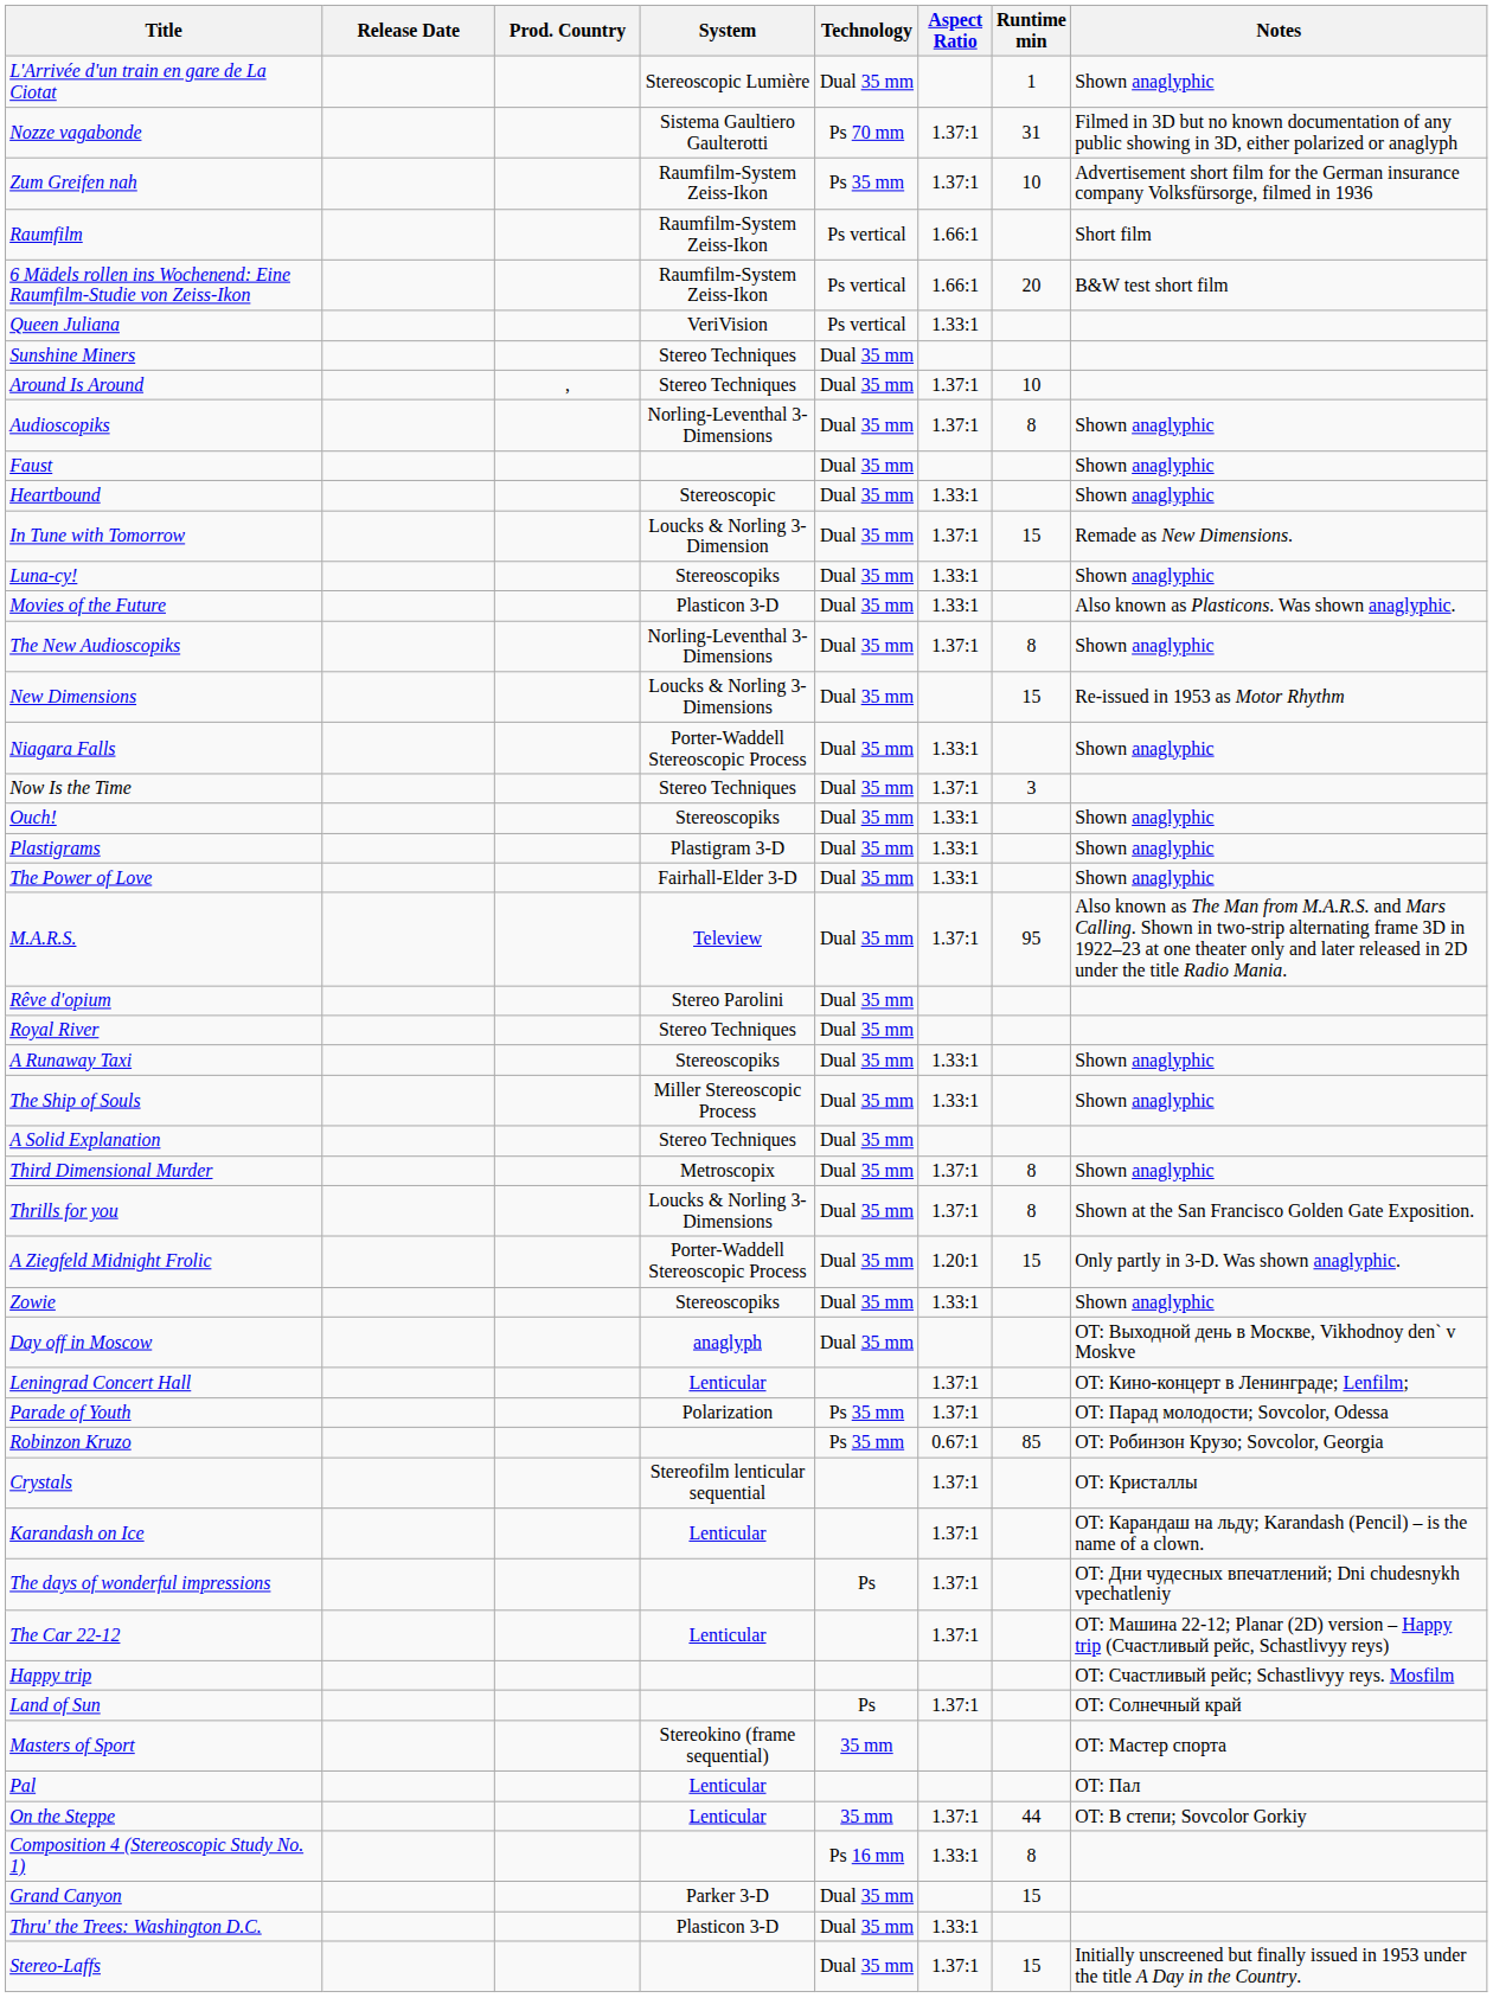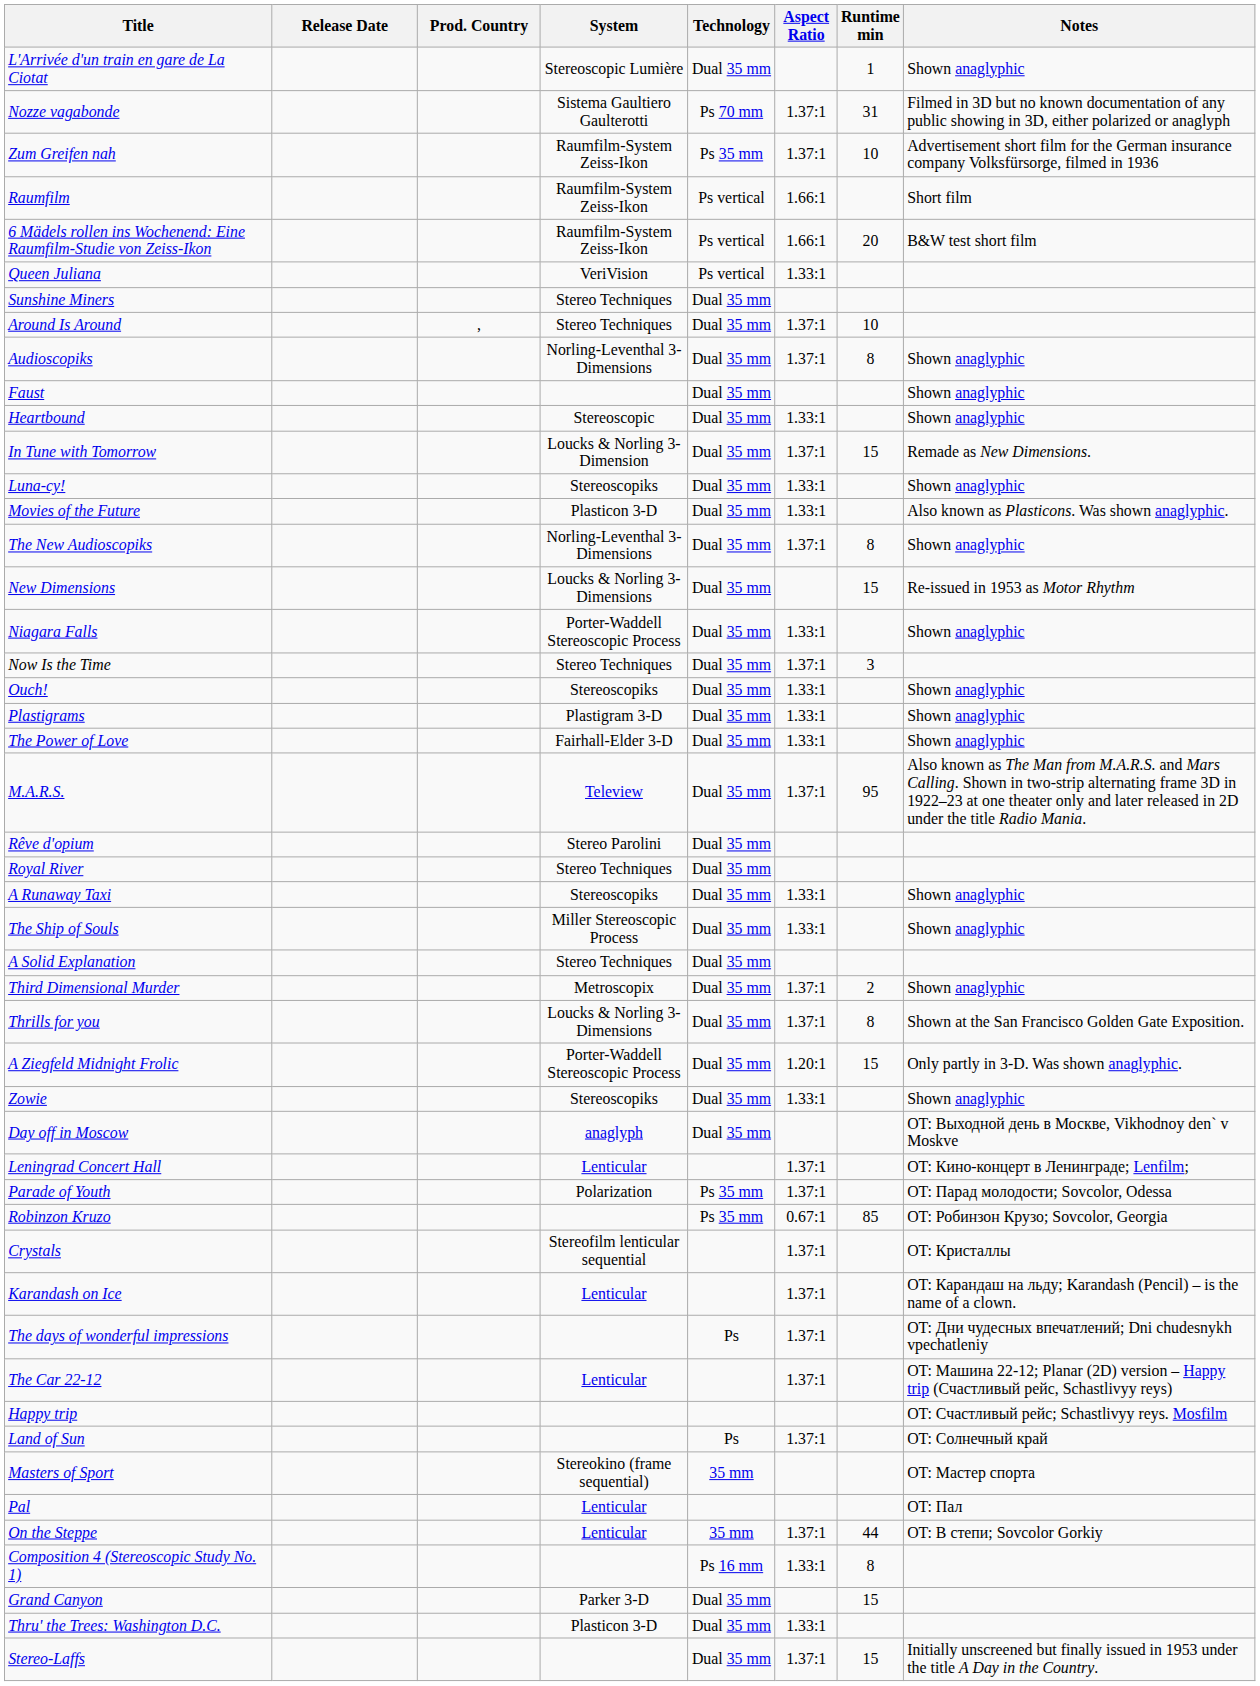Third Dimensional Murder | Runtime min: 8 -> 2
